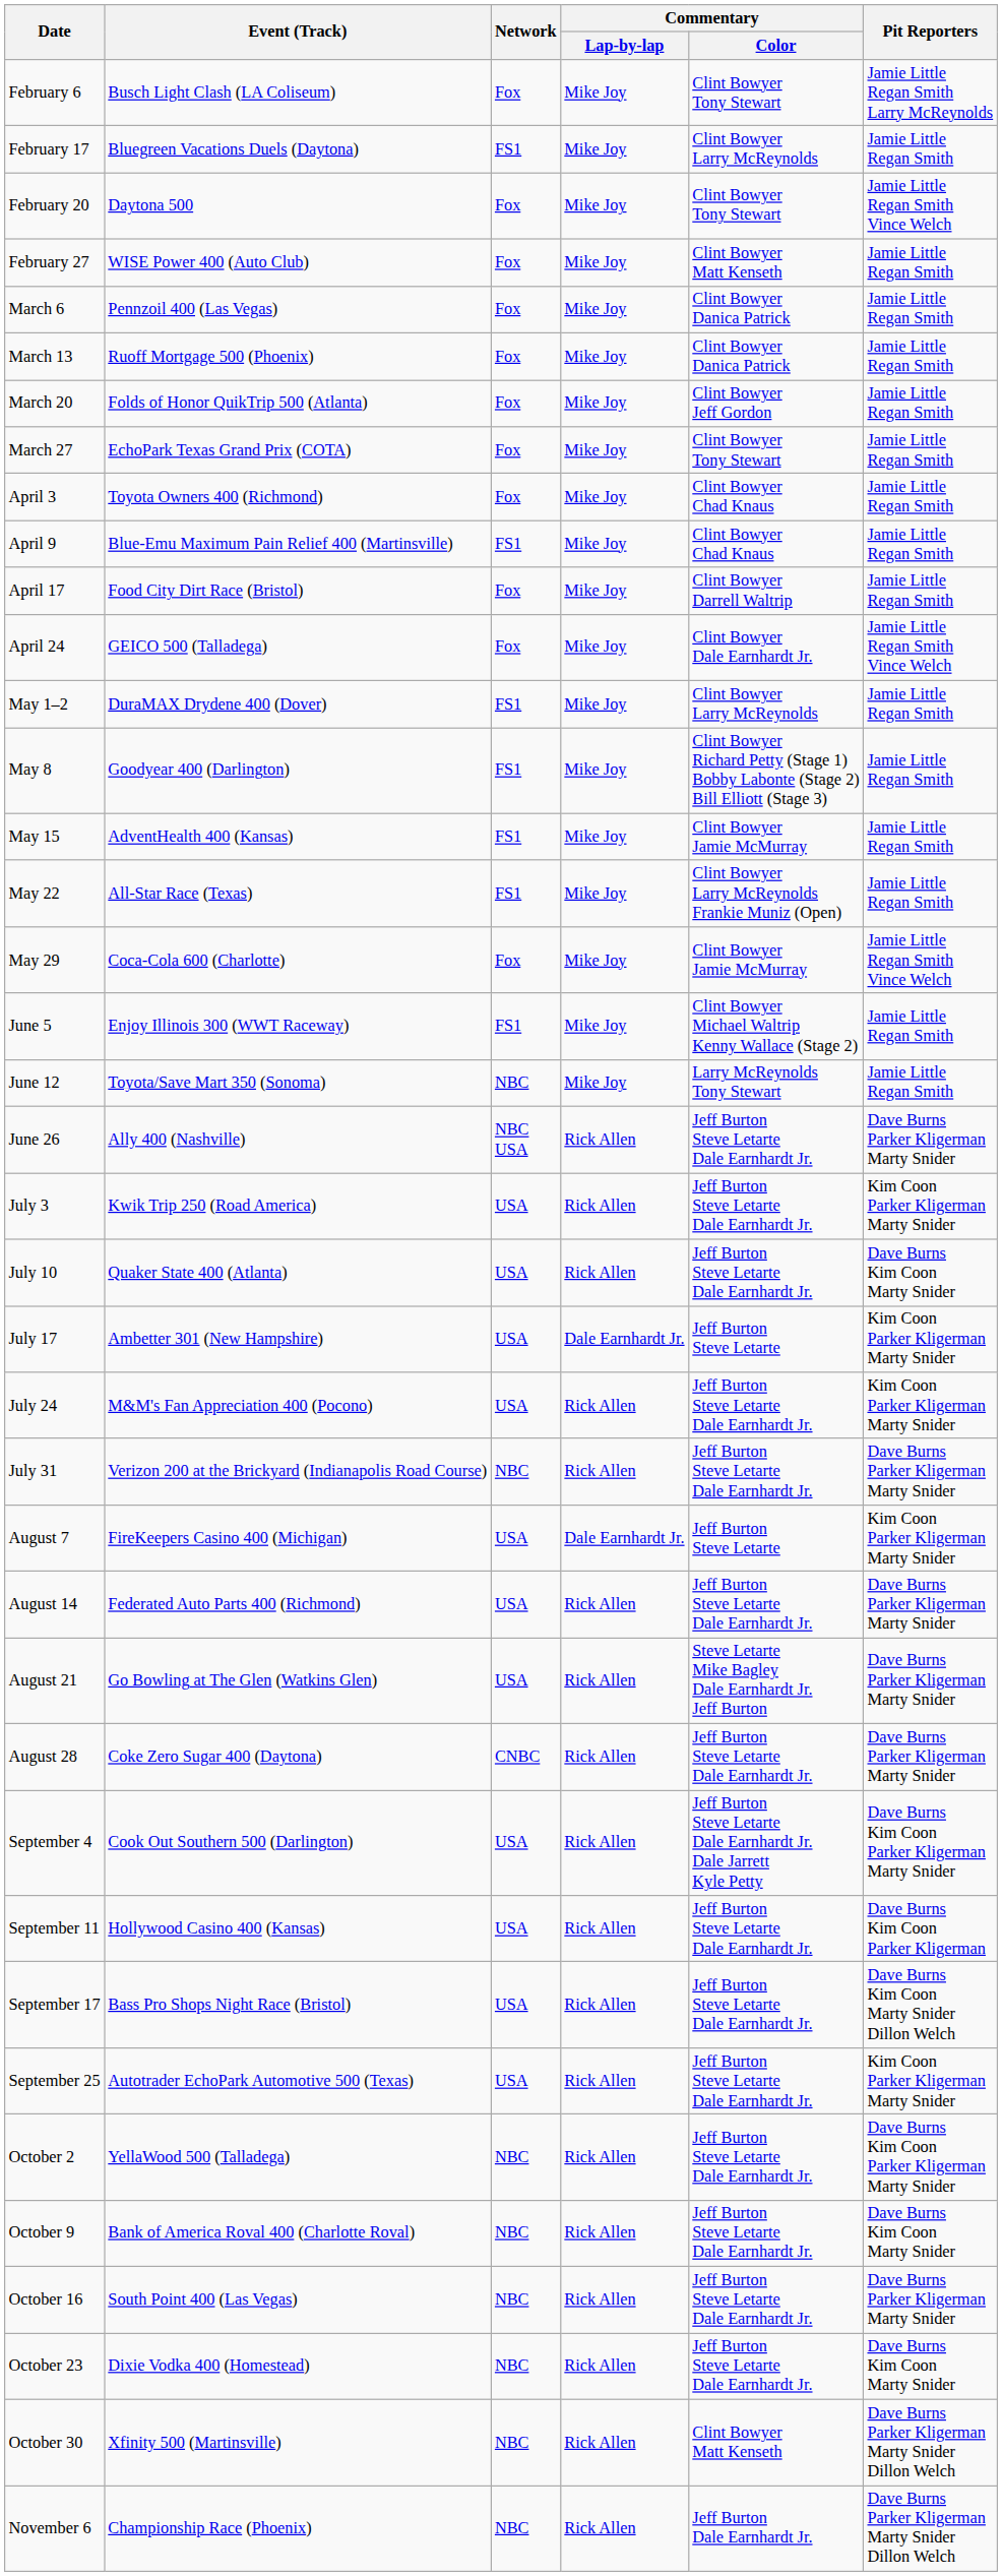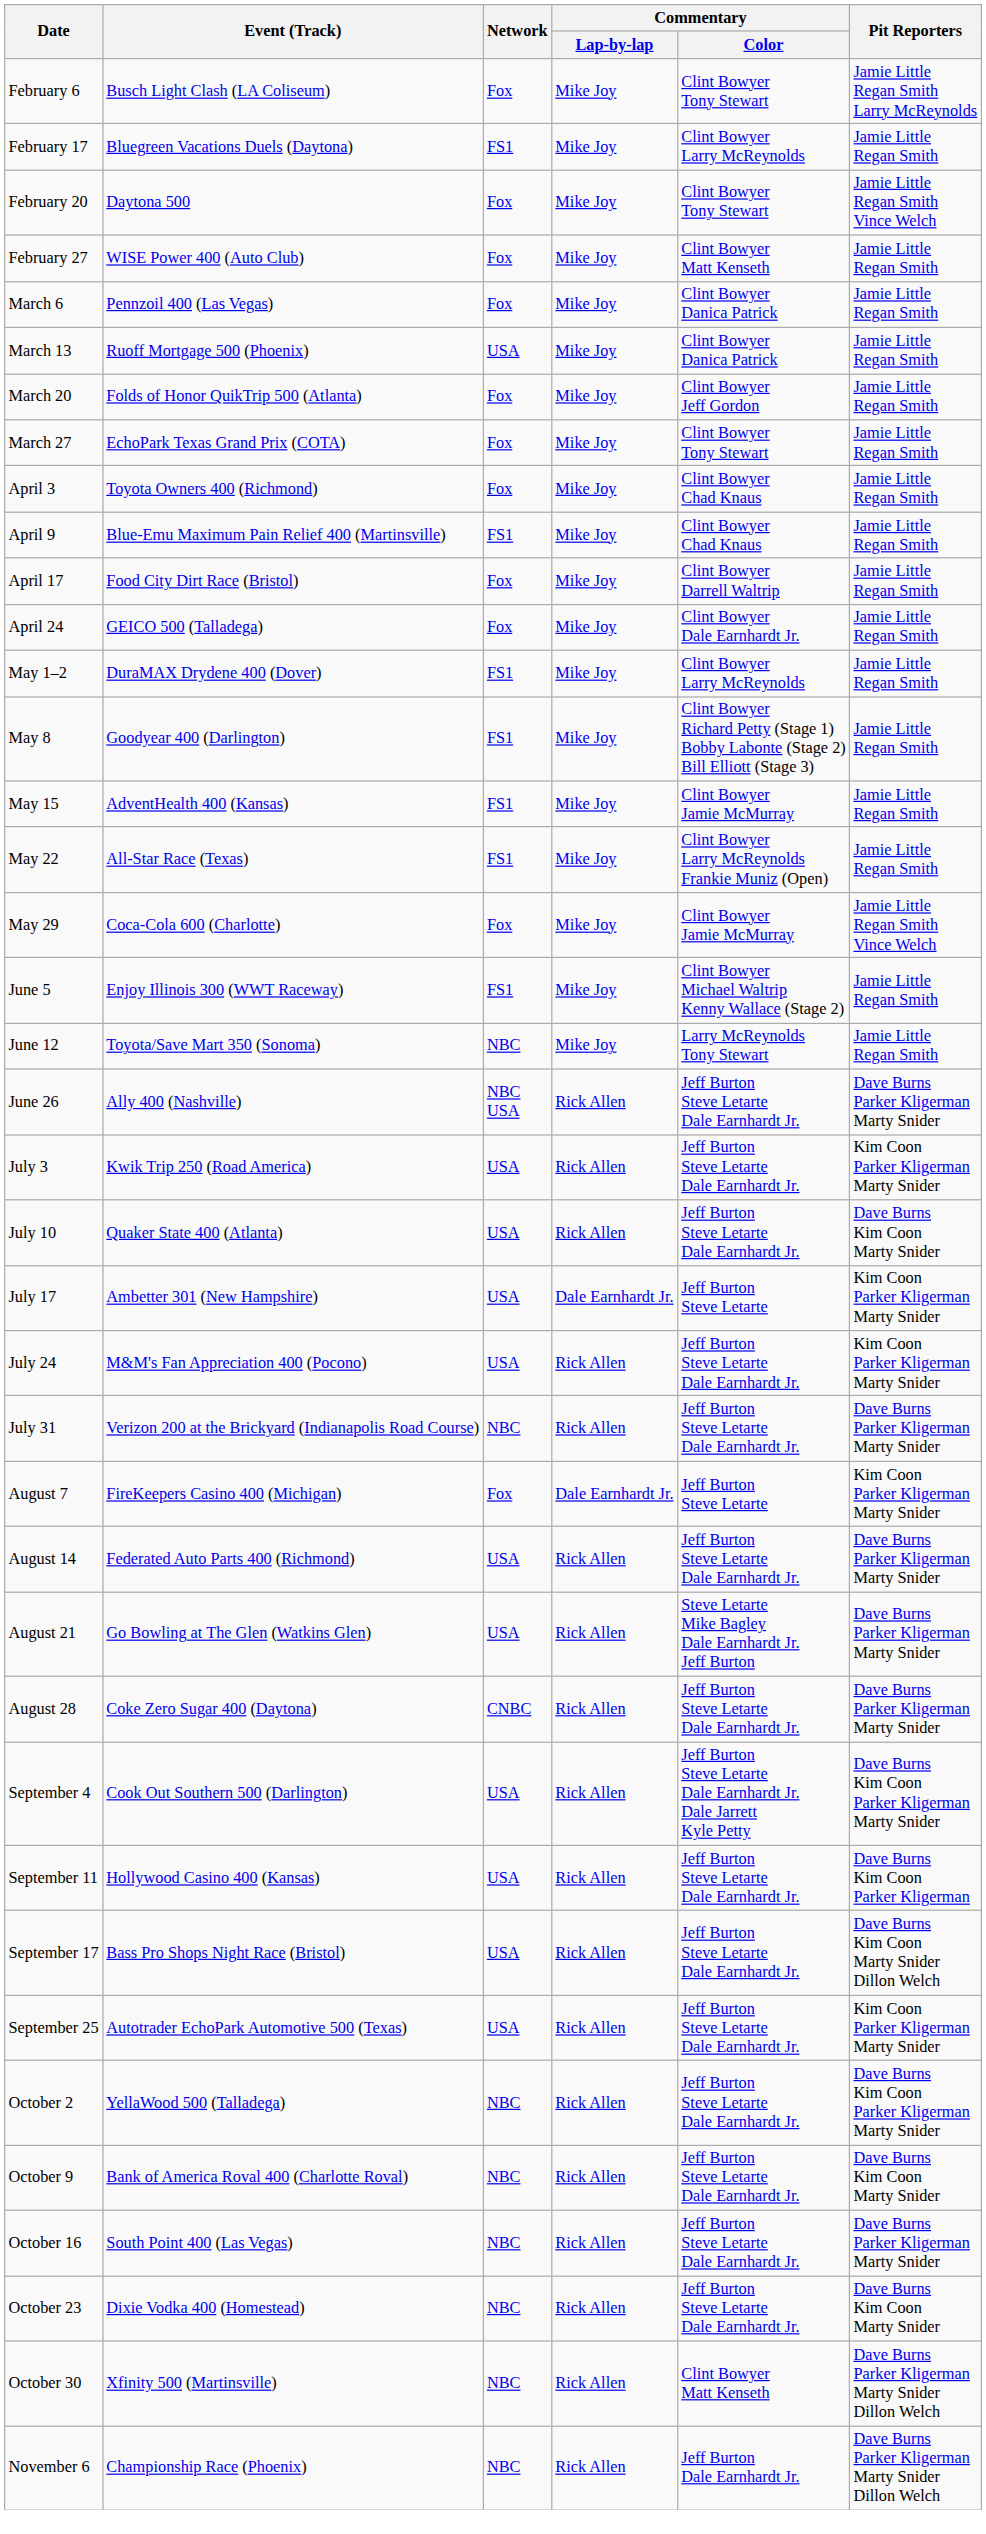March 13 | Network: Fox -> USA
April 24 | Pit Reporters: Jamie Little Regan Smith Vince Welch -> Jamie Little Regan Smith
August 7 | Network: USA -> Fox
